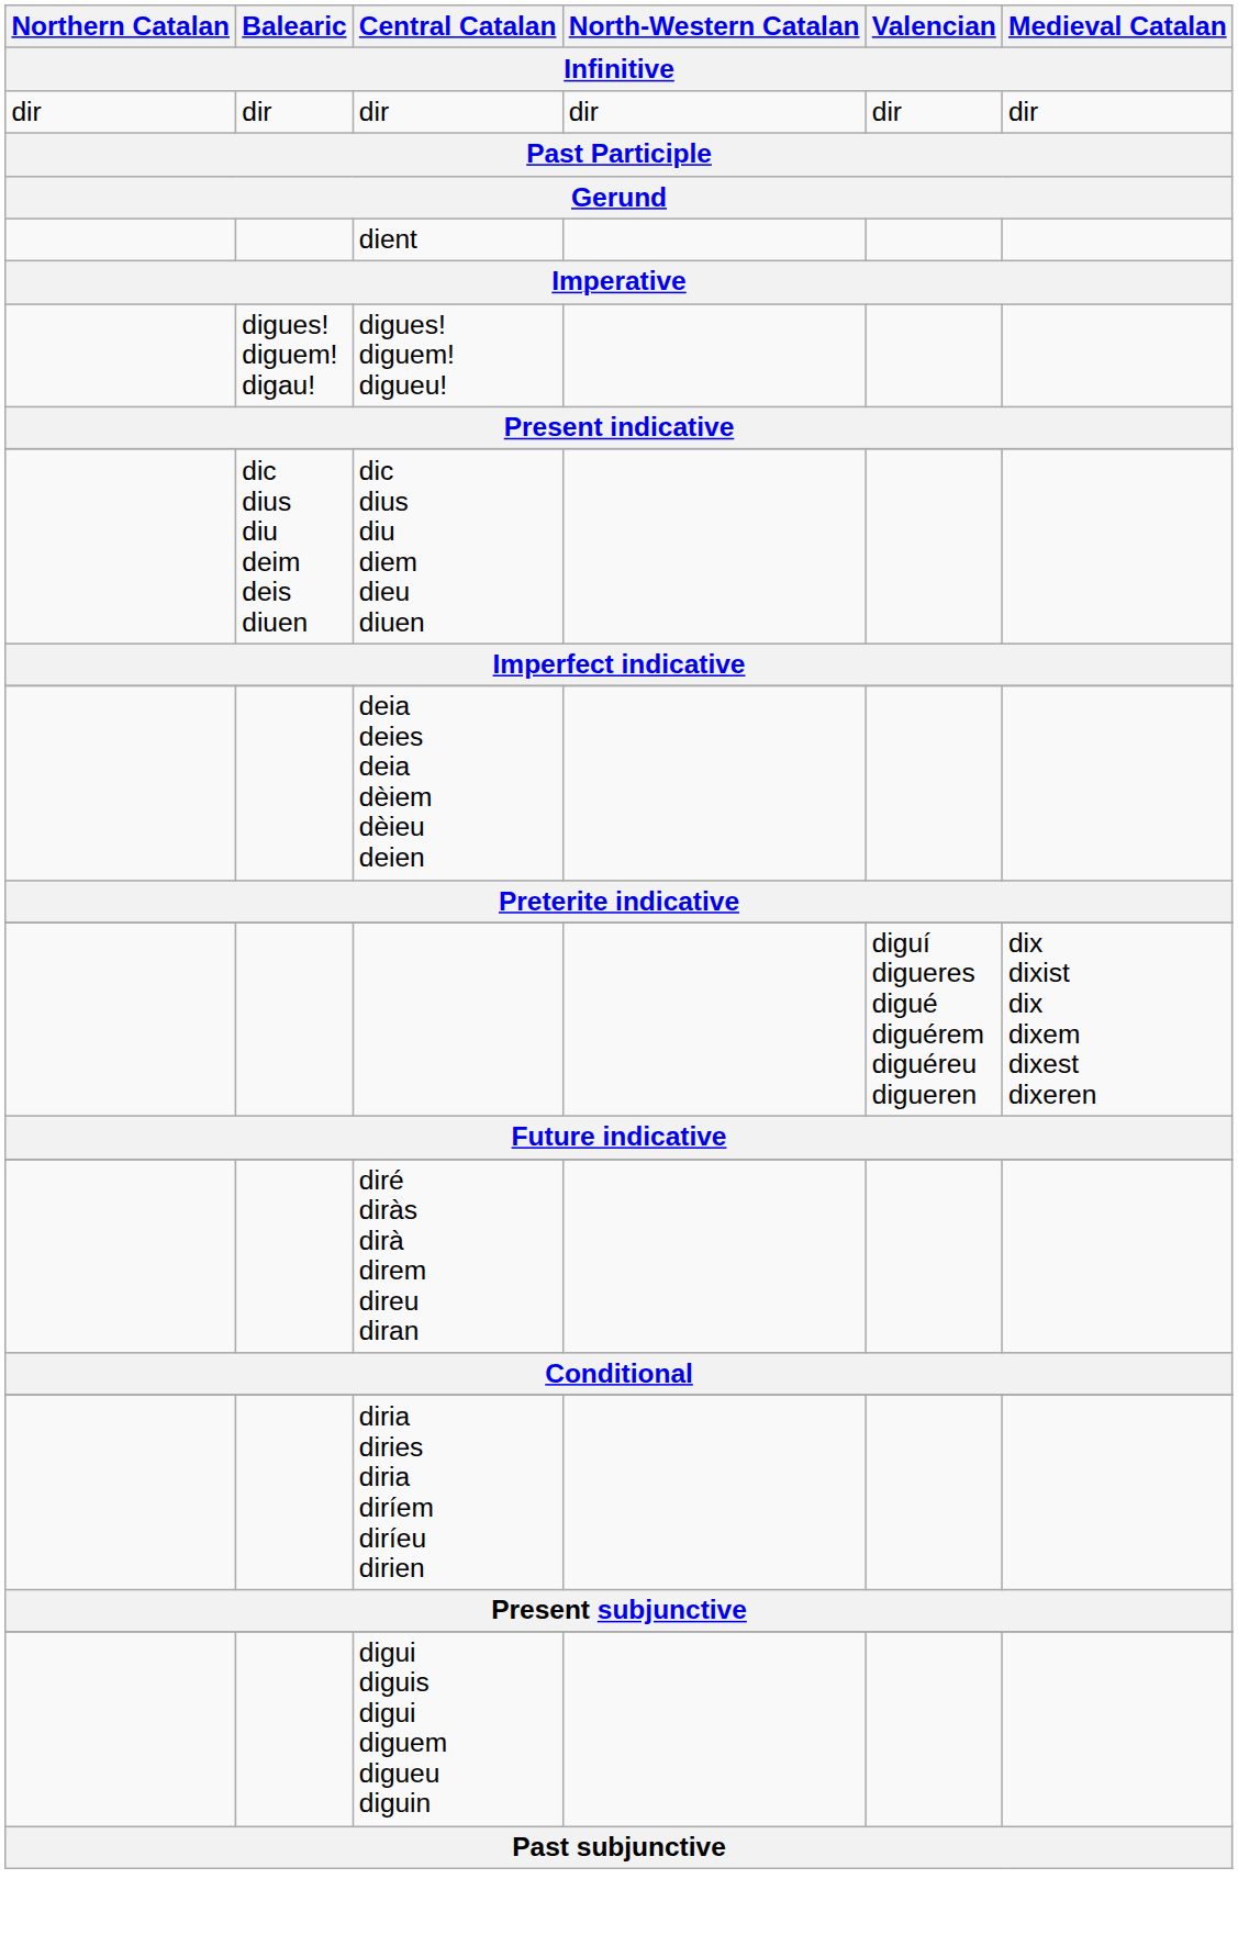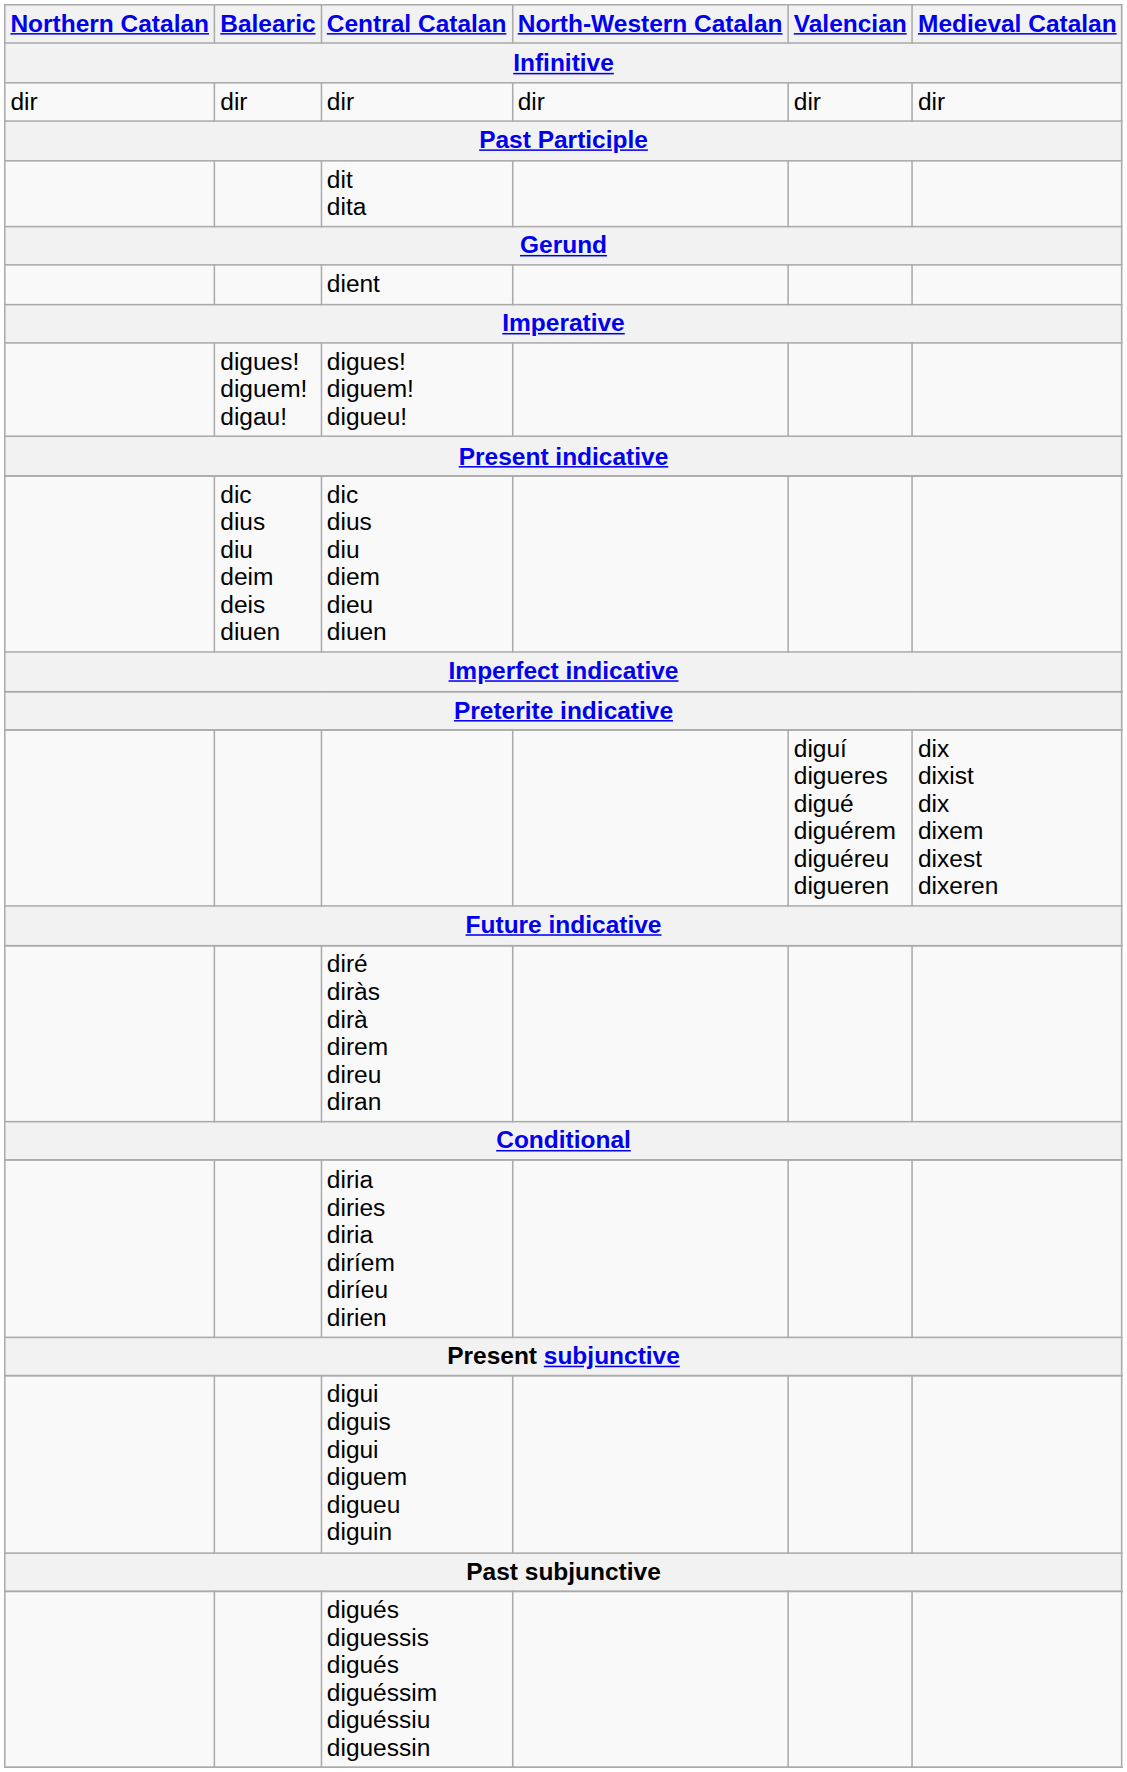+ row: dit dita
- row: deia deies deia dèiem dèieu deien
+ row: digués diguessis digués diguéssim diguéssiu diguessin
